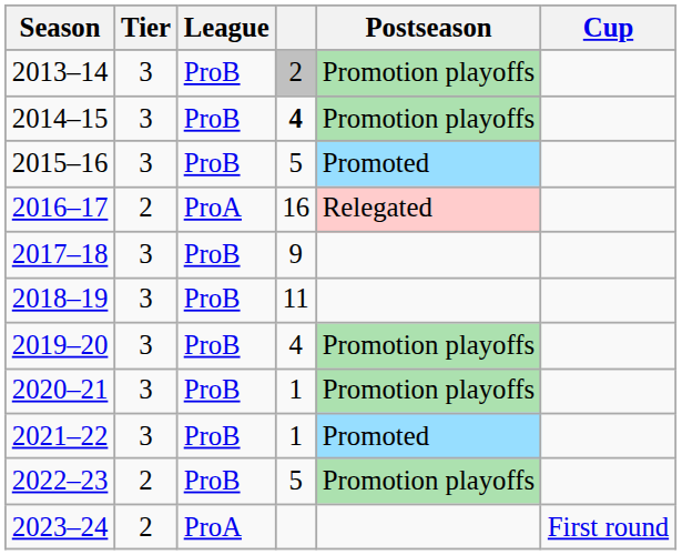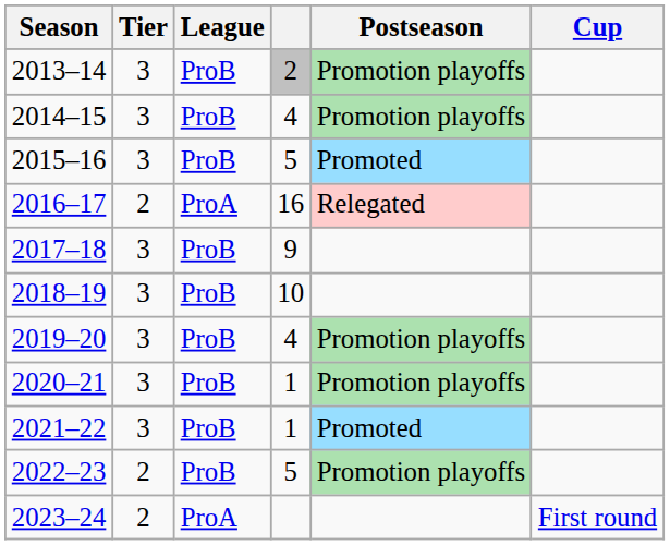2014–15 | column 4: bold -> normal
2018–19 | column 4: 11 -> 10
